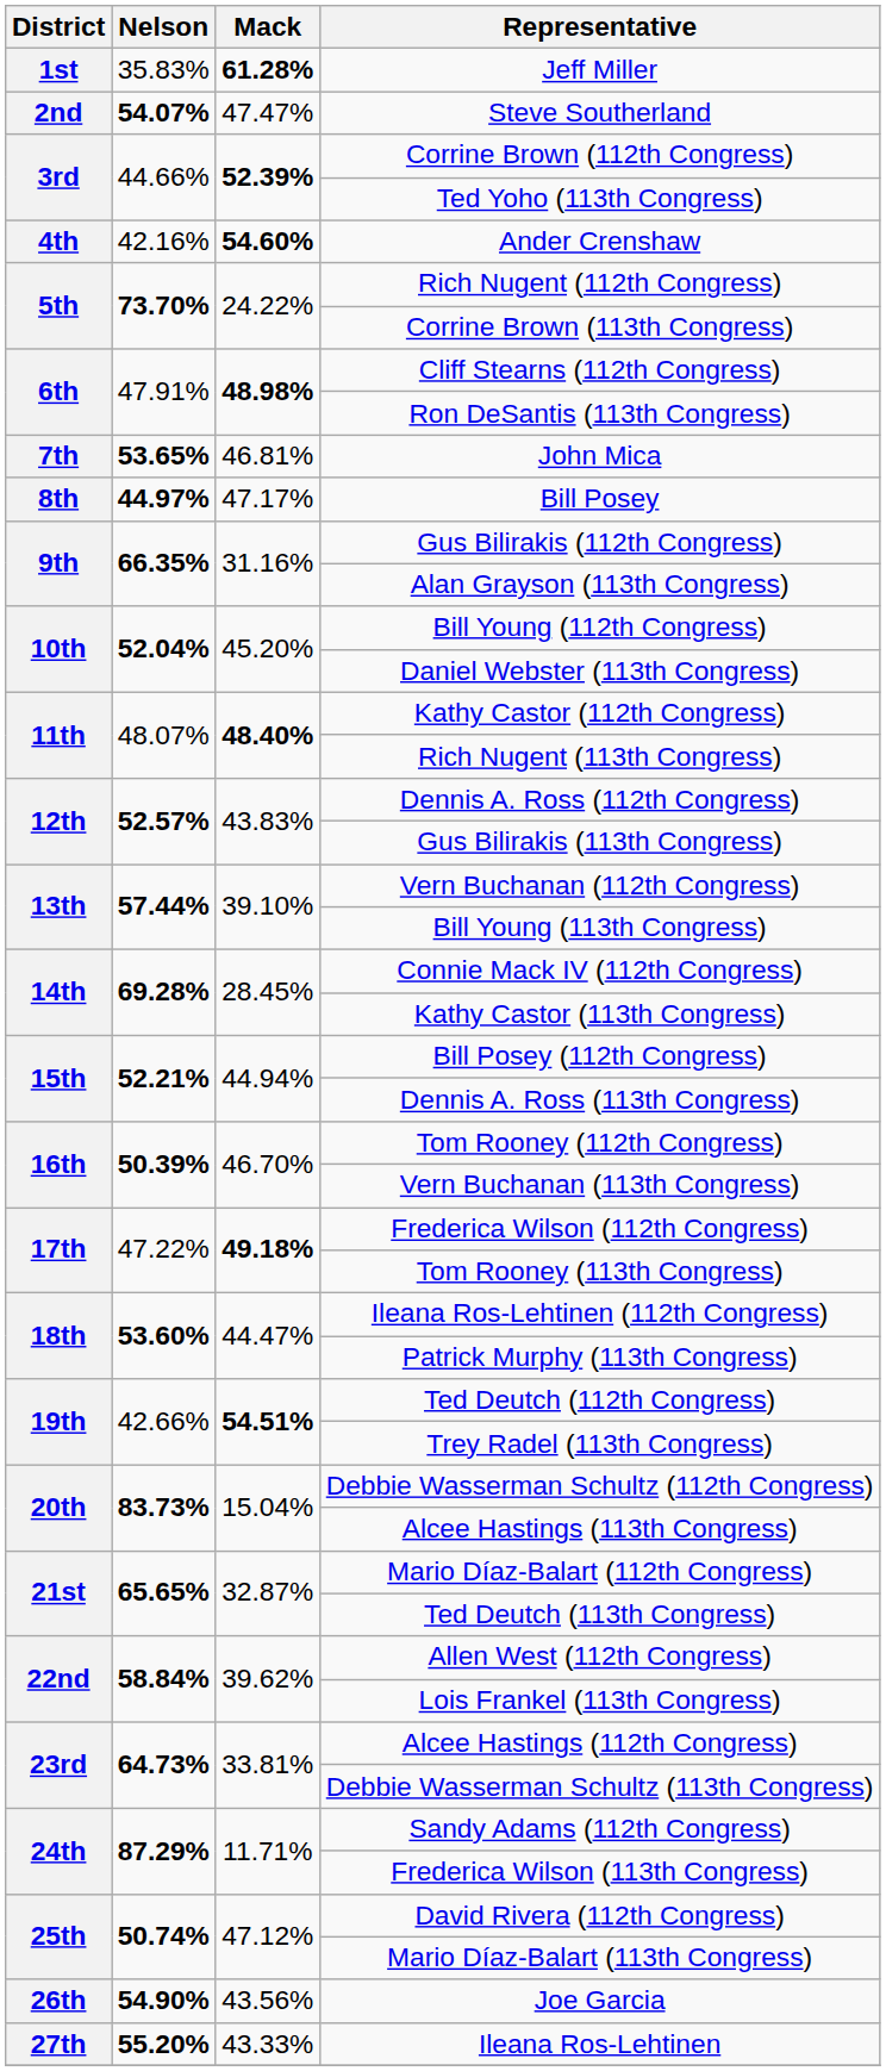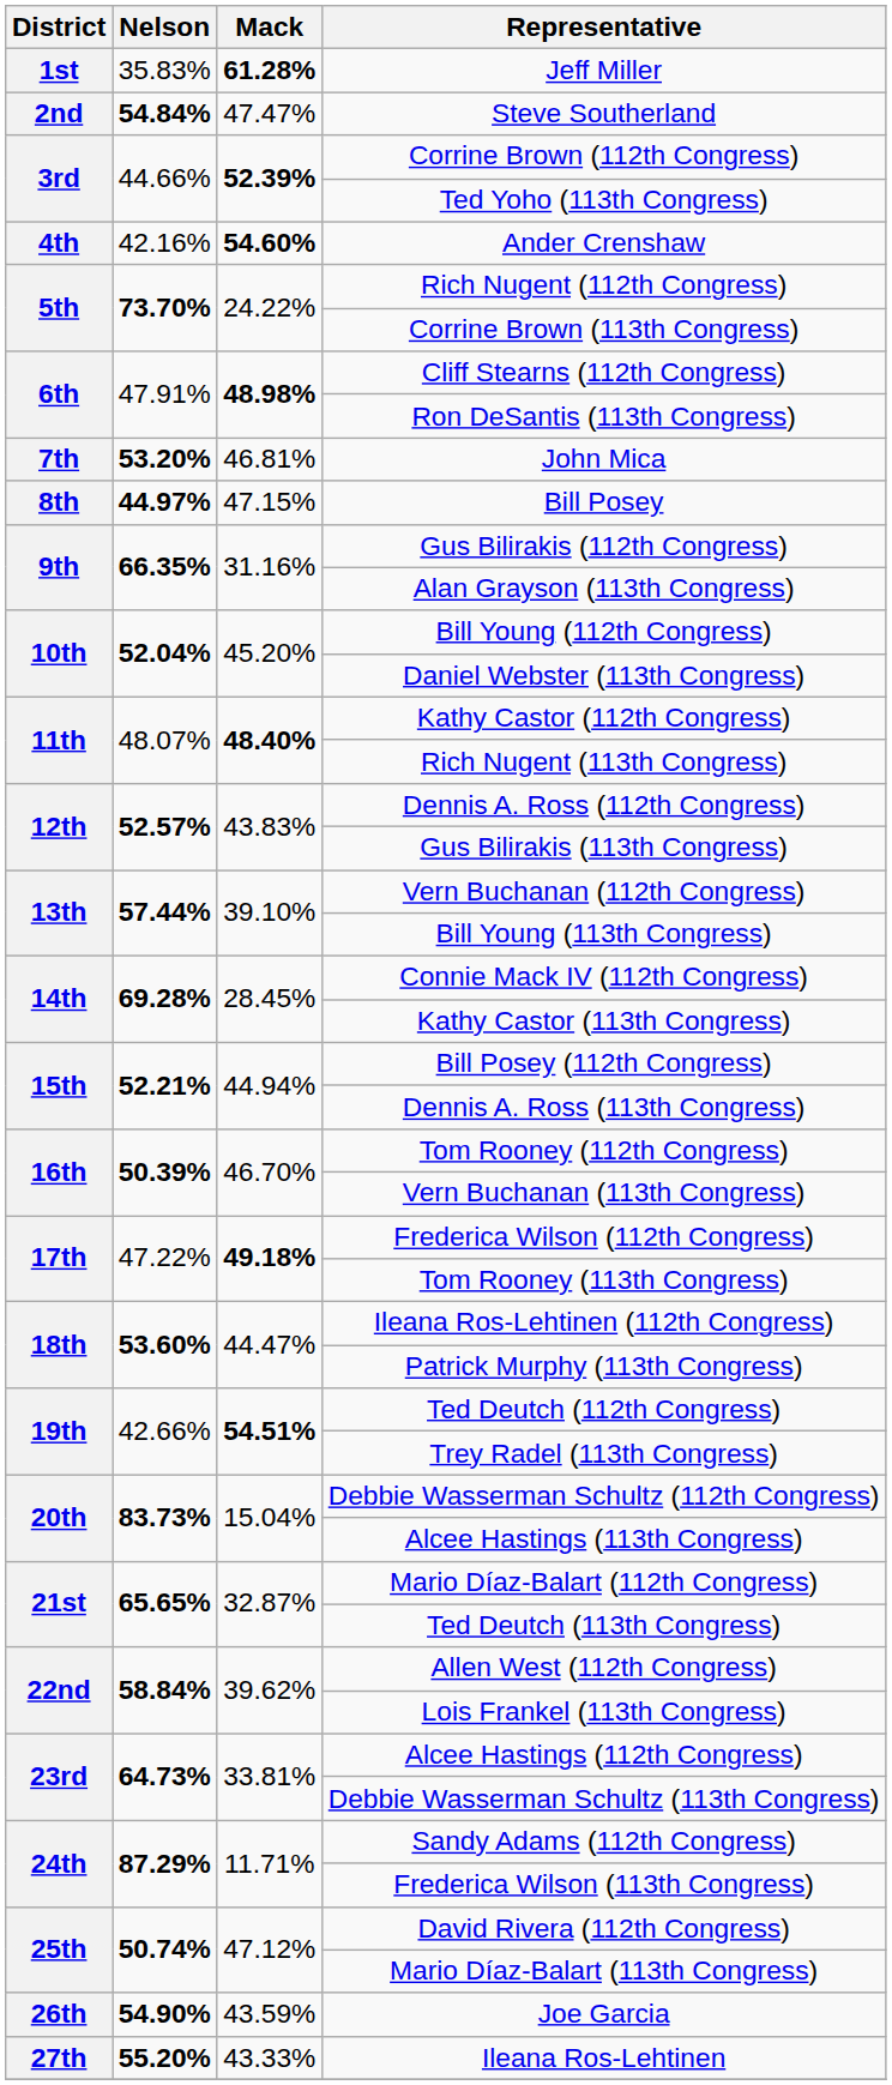Steve Southerland | Nelson: 54.07% -> 54.84%
John Mica | Nelson: 53.65% -> 53.20%
Bill Posey | Mack: 47.17% -> 47.15%
Joe Garcia | Mack: 43.56% -> 43.59%
